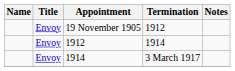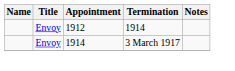- row: Envoy | 19 November 1905 | 1912
